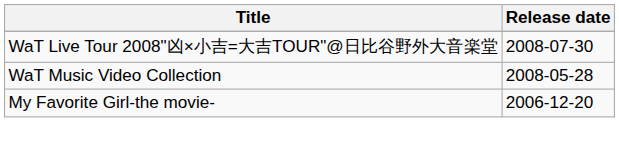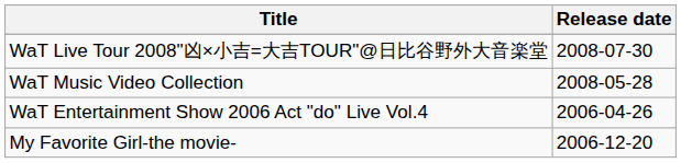+ row: WaT Entertainment Show 2006 Act "do" Live Vol.4 | 2006-04-26
